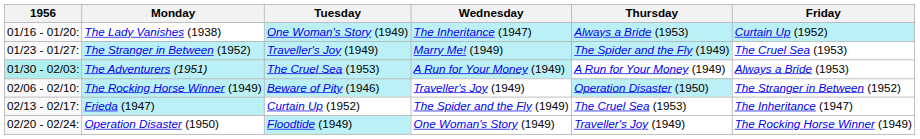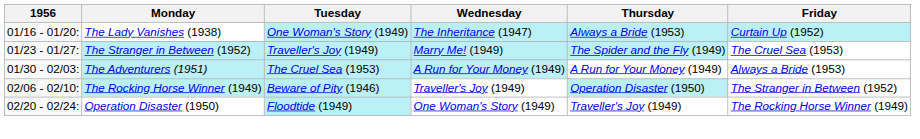The Adventurers (1951) | 1956: paleturquoise background -> no background
- row: 02/13 - 02/17: | Frieda (1947) | Curtain Up (1952) | The Spider and the Fly (1949) | The Cruel Sea (1953) | The Inheritance (1947)
